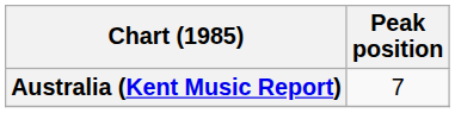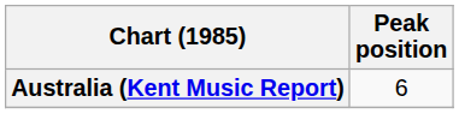Australia (Kent Music Report) | Peak position: 7 -> 6
